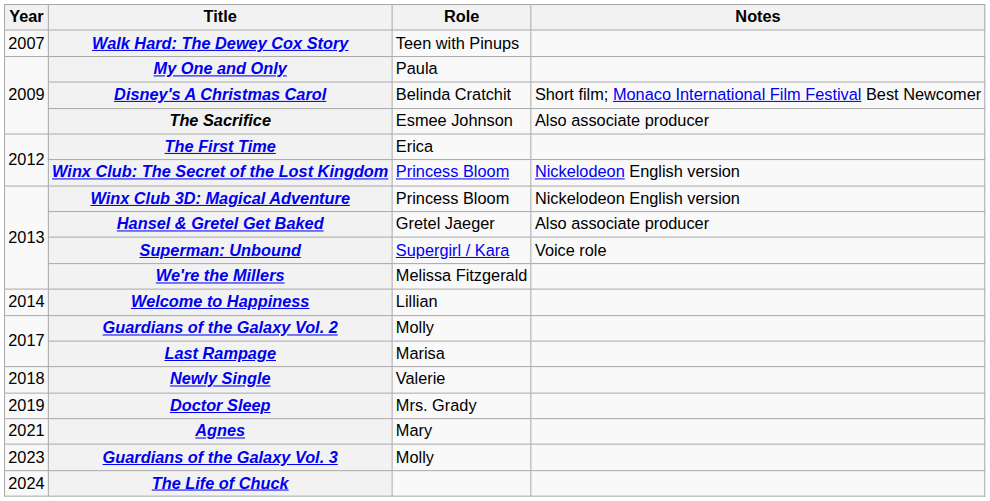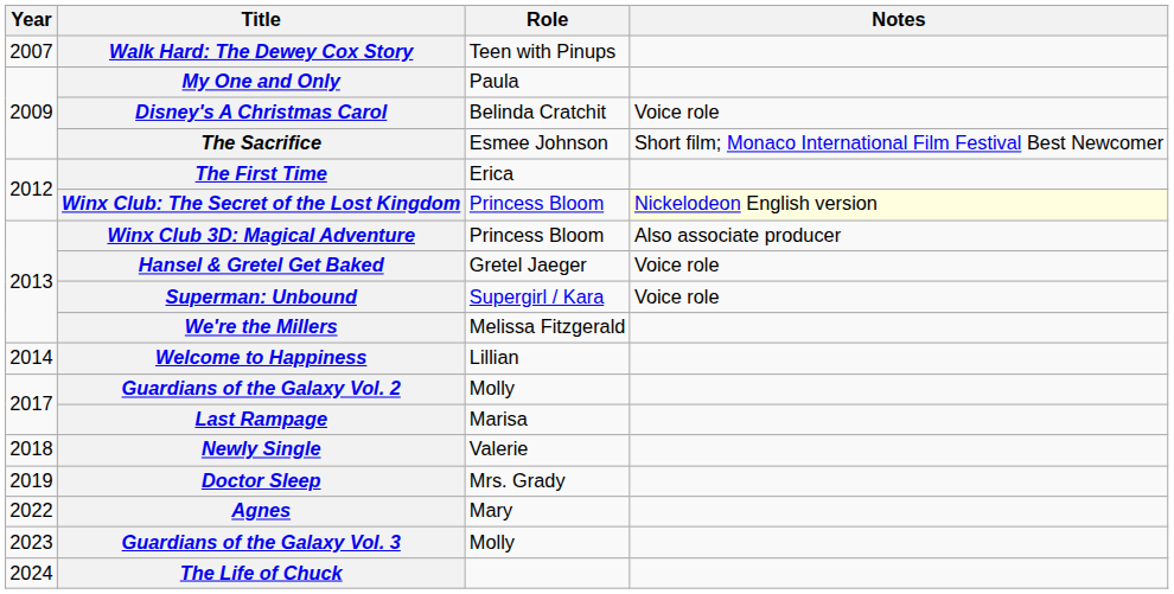Disney's A Christmas Carol | Notes: Short film; Monaco International Film Festival Best Newcomer -> Voice role
The Sacrifice | Notes: Also associate producer -> Short film; Monaco International Film Festival Best Newcomer
Winx Club: The Secret of the Lost Kingdom | Notes: no background -> lightyellow background
Winx Club 3D: Magical Adventure | Notes: Nickelodeon English version -> Also associate producer
Hansel & Gretel Get Baked | Notes: Also associate producer -> Voice role
Agnes | Year: 2021 -> 2022
